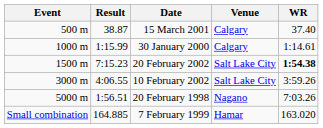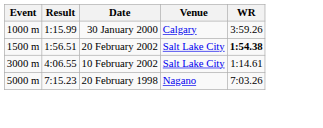- row: 500 m | 38.87 | 15 March 2001 | Calgary | 37.40
30 January 2000 | WR: 1:14.61 -> 3:59.26
20 February 2002 | Result: 7:15.23 -> 1:56.51
10 February 2002 | WR: 3:59.26 -> 1:14.61
20 February 1998 | Result: 1:56.51 -> 7:15.23
- row: Small combination | 164.885 | 7 February 1999 | Hamar | 163.020
